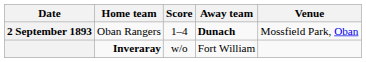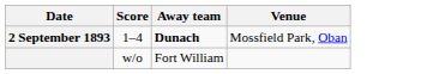- column: Home team | Oban Rangers | Inveraray
